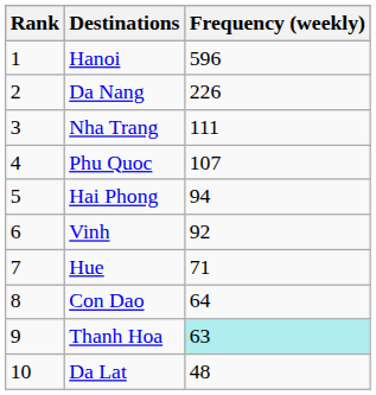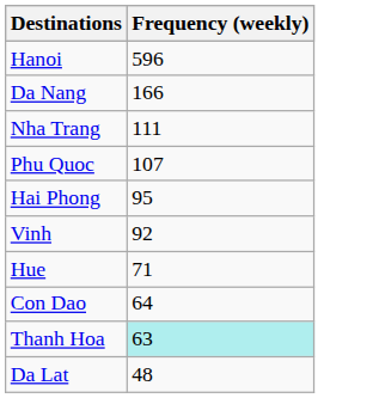- column: Rank | 1 | 2 | 3 | 4 | 5 | 6 | 7 | 8 | 9 | 10
Da Nang | Frequency (weekly): 226 -> 166
Hai Phong | Frequency (weekly): 94 -> 95
